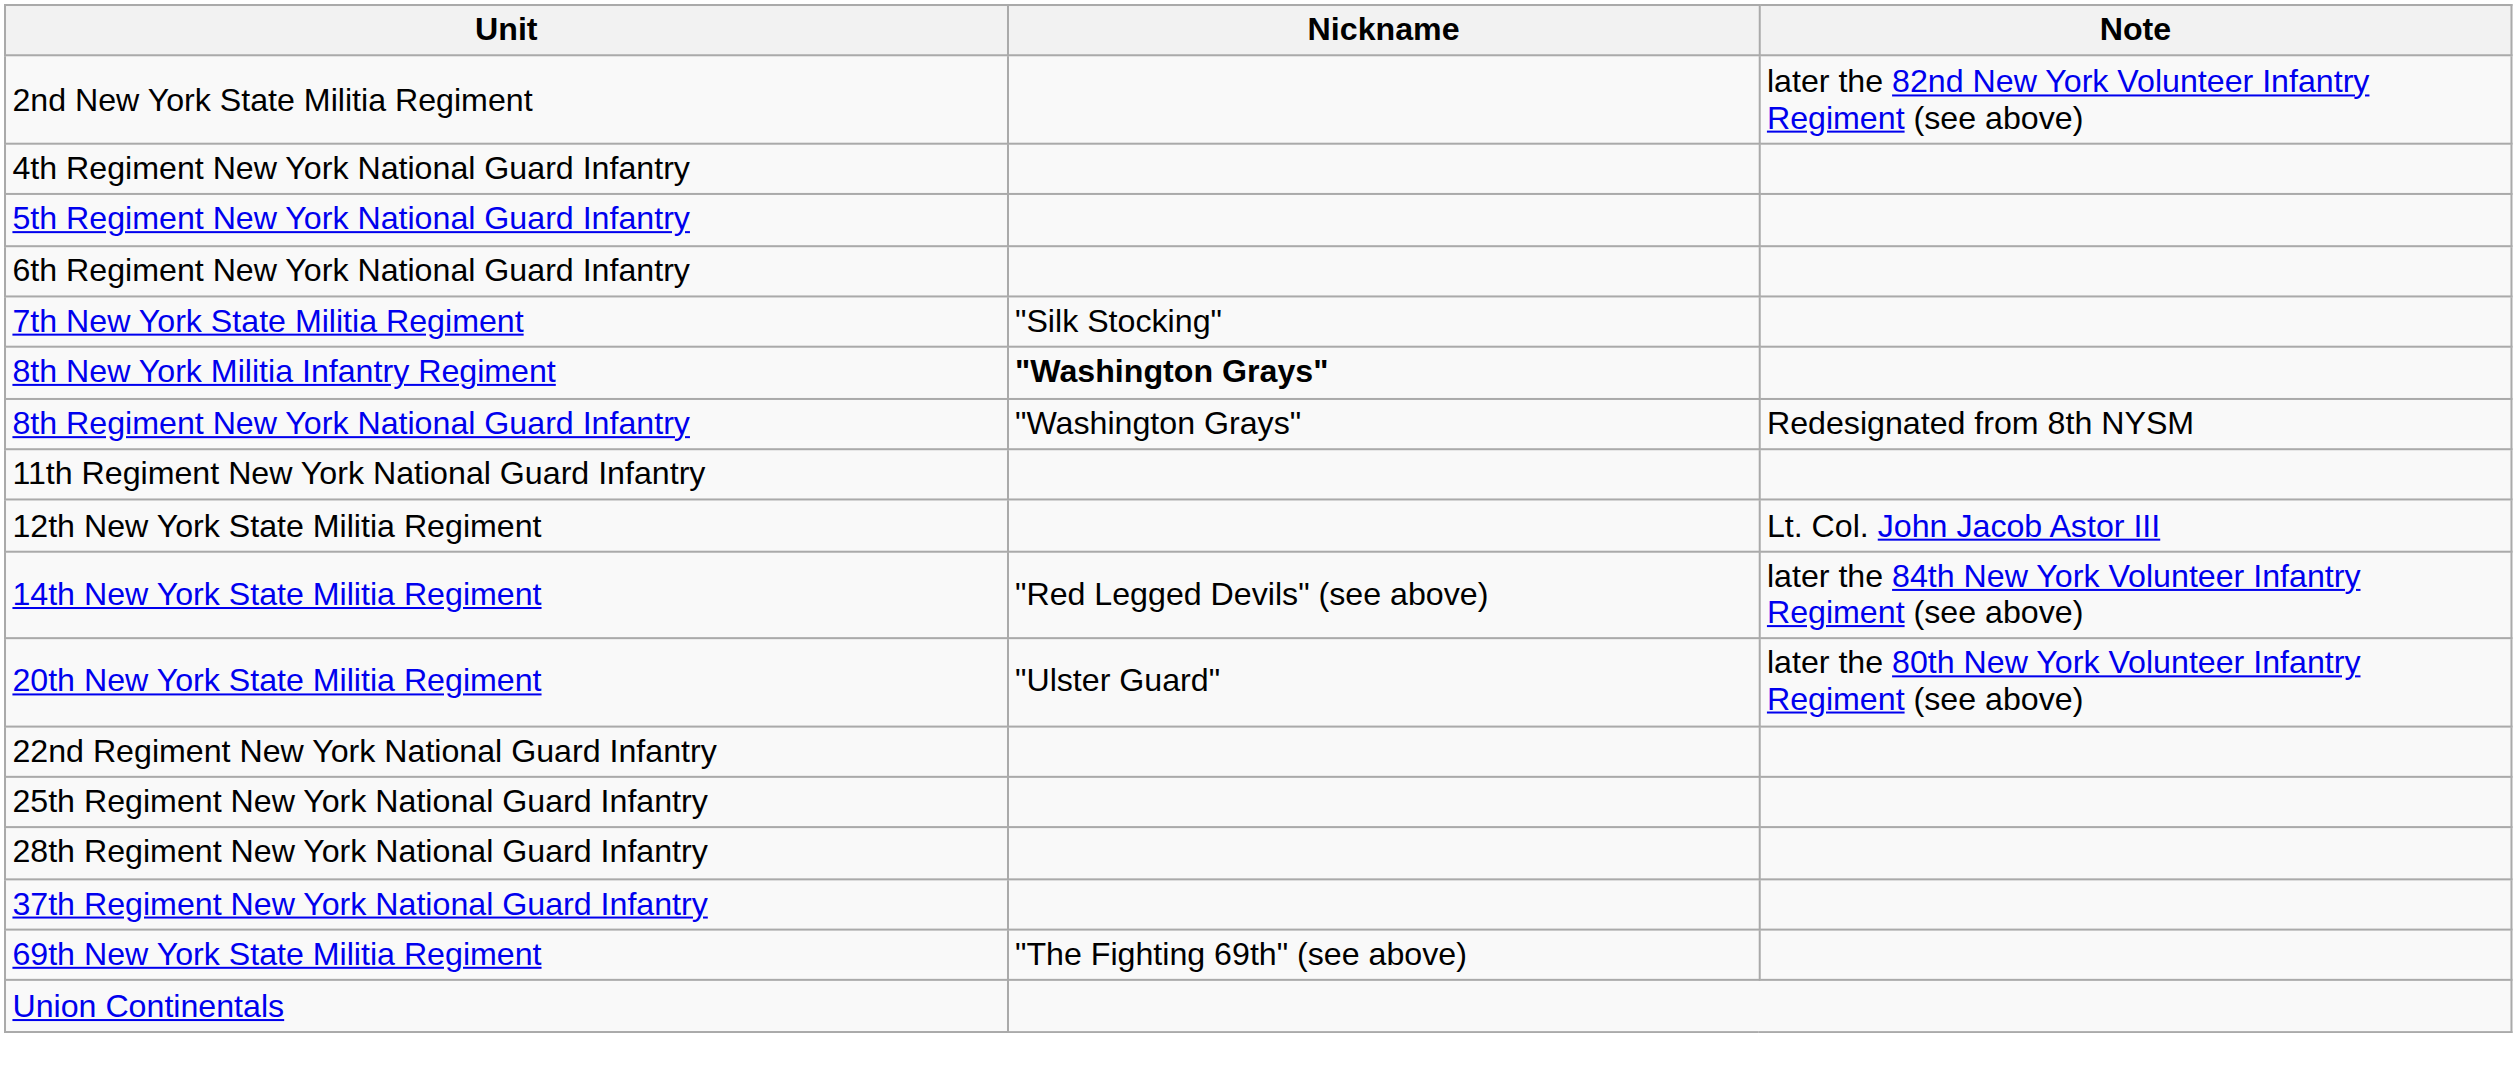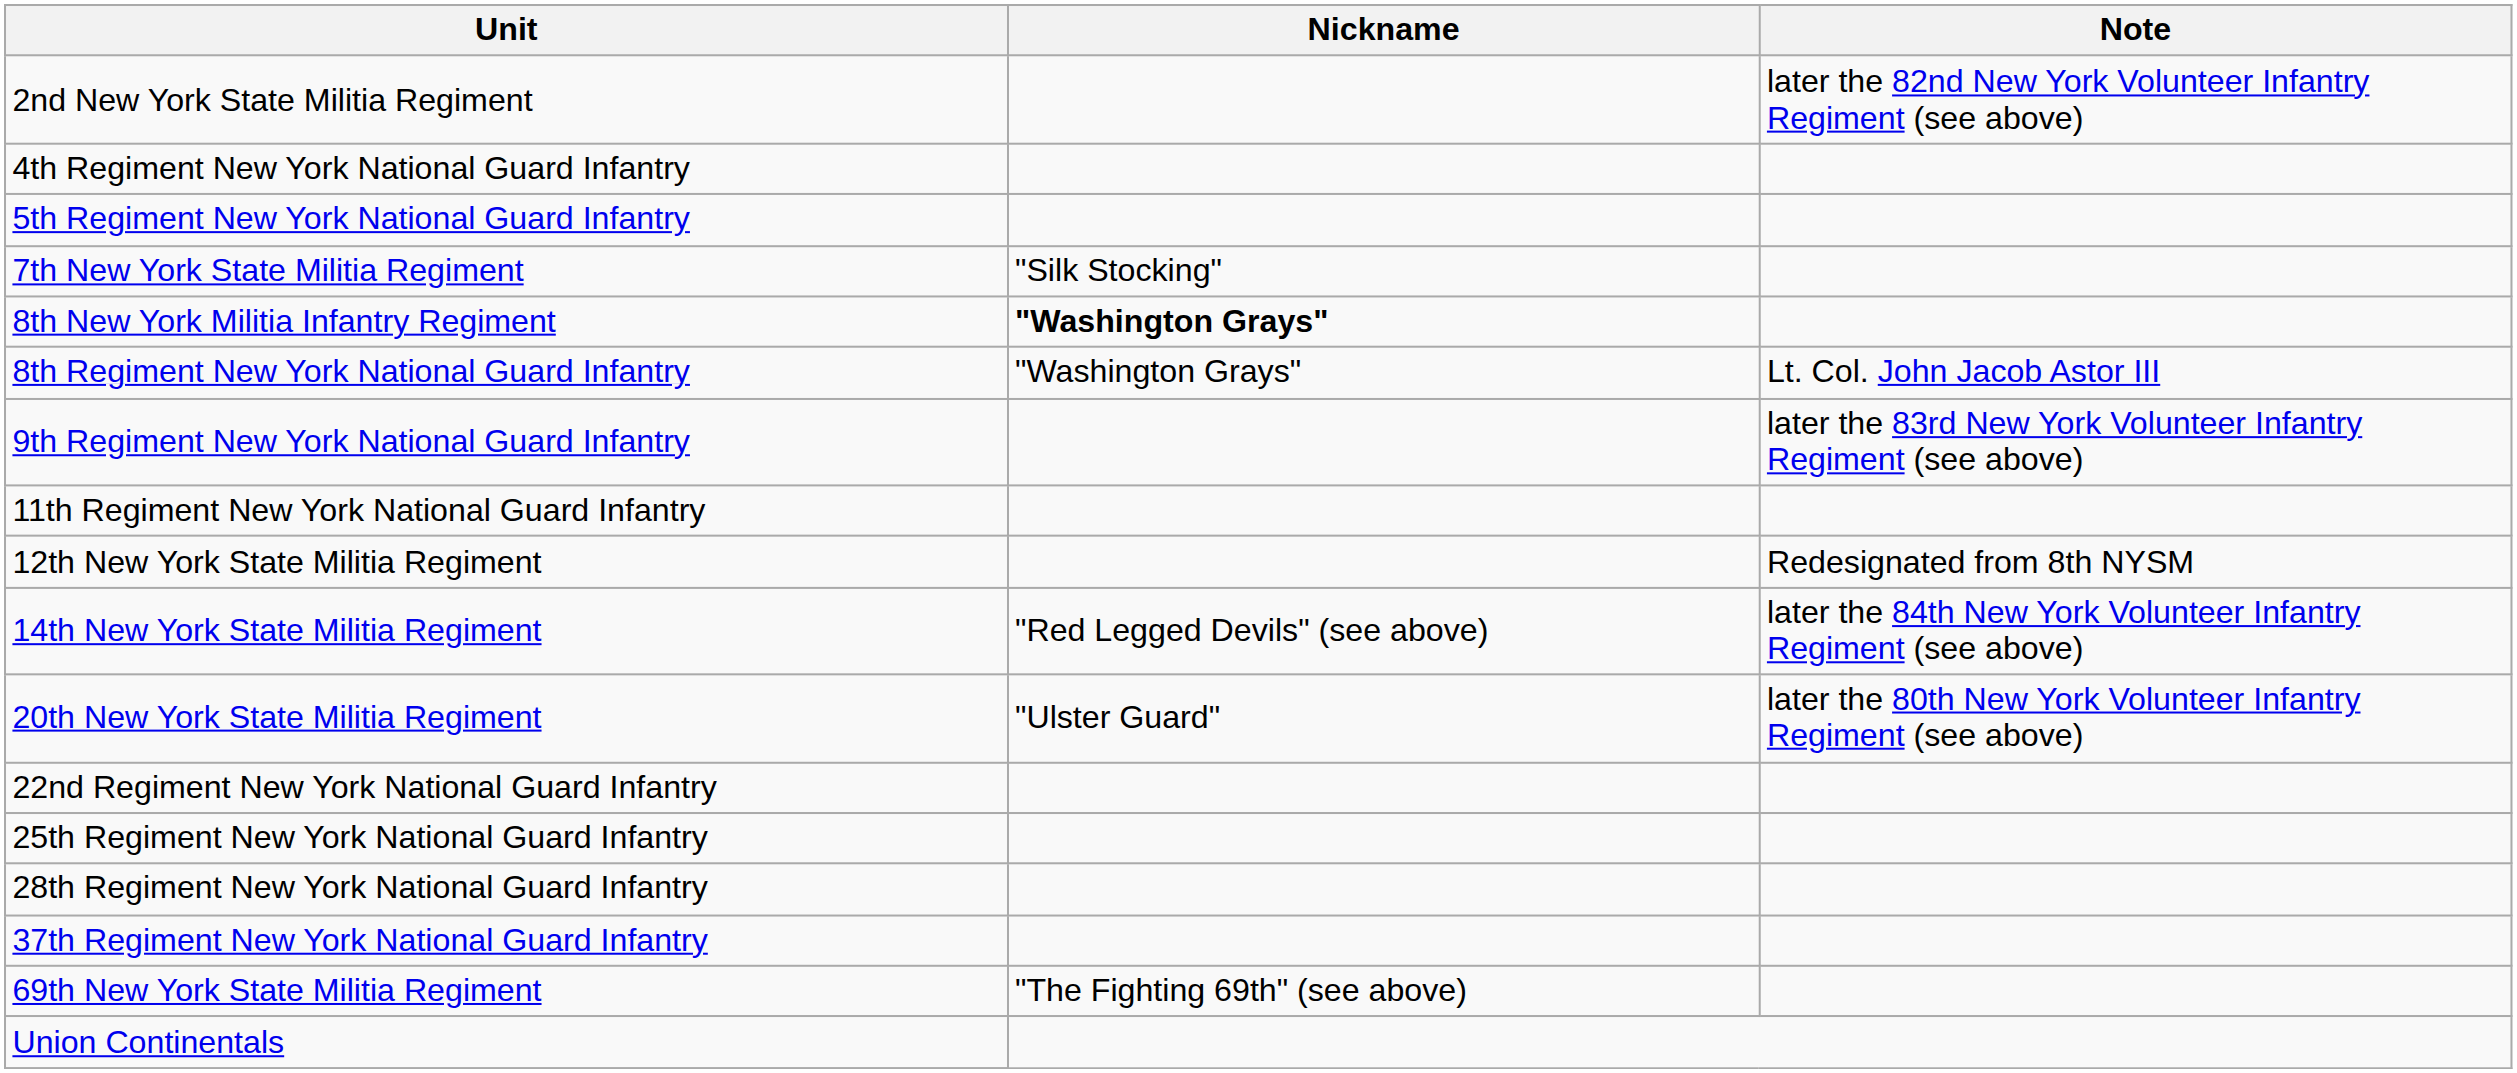- row: 6th Regiment New York National Guard Infantry
8th Regiment New York National Guard Infantry | Note: Redesignated from 8th NYSM -> Lt. Col. John Jacob Astor III
+ row: 9th Regiment New York National Guard Infantry | later the 83rd New York Volunteer Infantry Regiment (see above)
12th New York State Militia Regiment | Note: Lt. Col. John Jacob Astor III -> Redesignated from 8th NYSM
